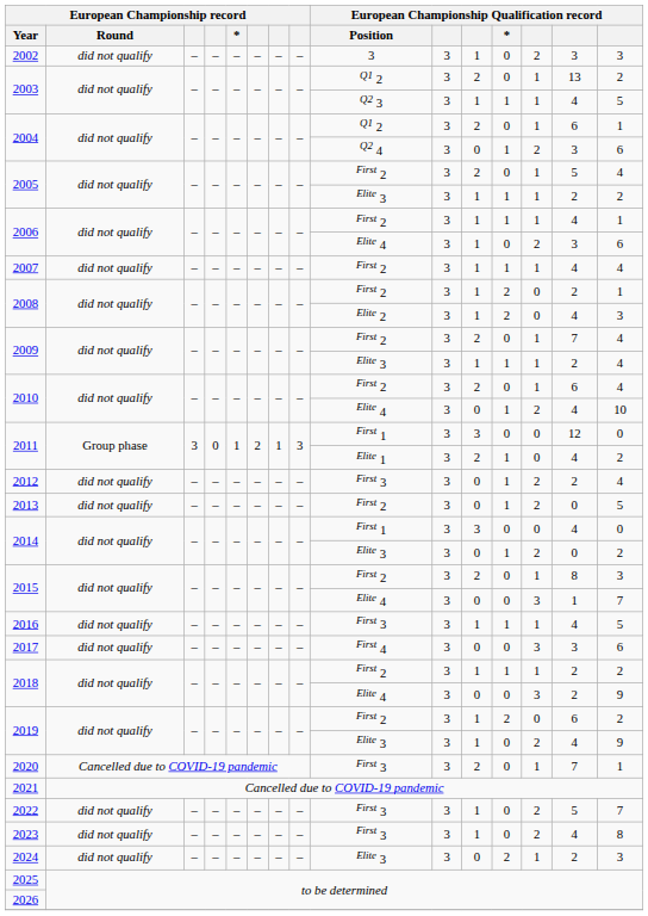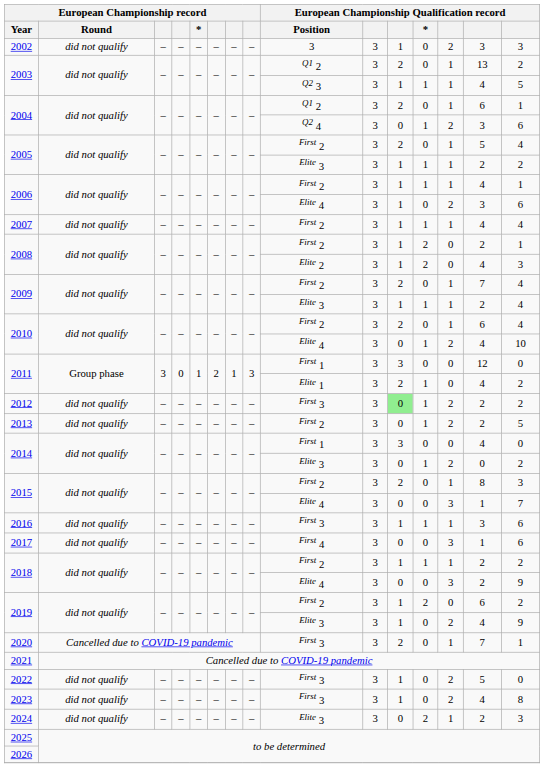2012 | column 11: no background -> lightgreen background
2012 | column 15: 4 -> 2
2013 | column 14: 0 -> 2
2016 | column 14: 4 -> 3
2016 | column 15: 5 -> 6
2017 | column 14: 3 -> 1
2022 | column 15: 7 -> 0
